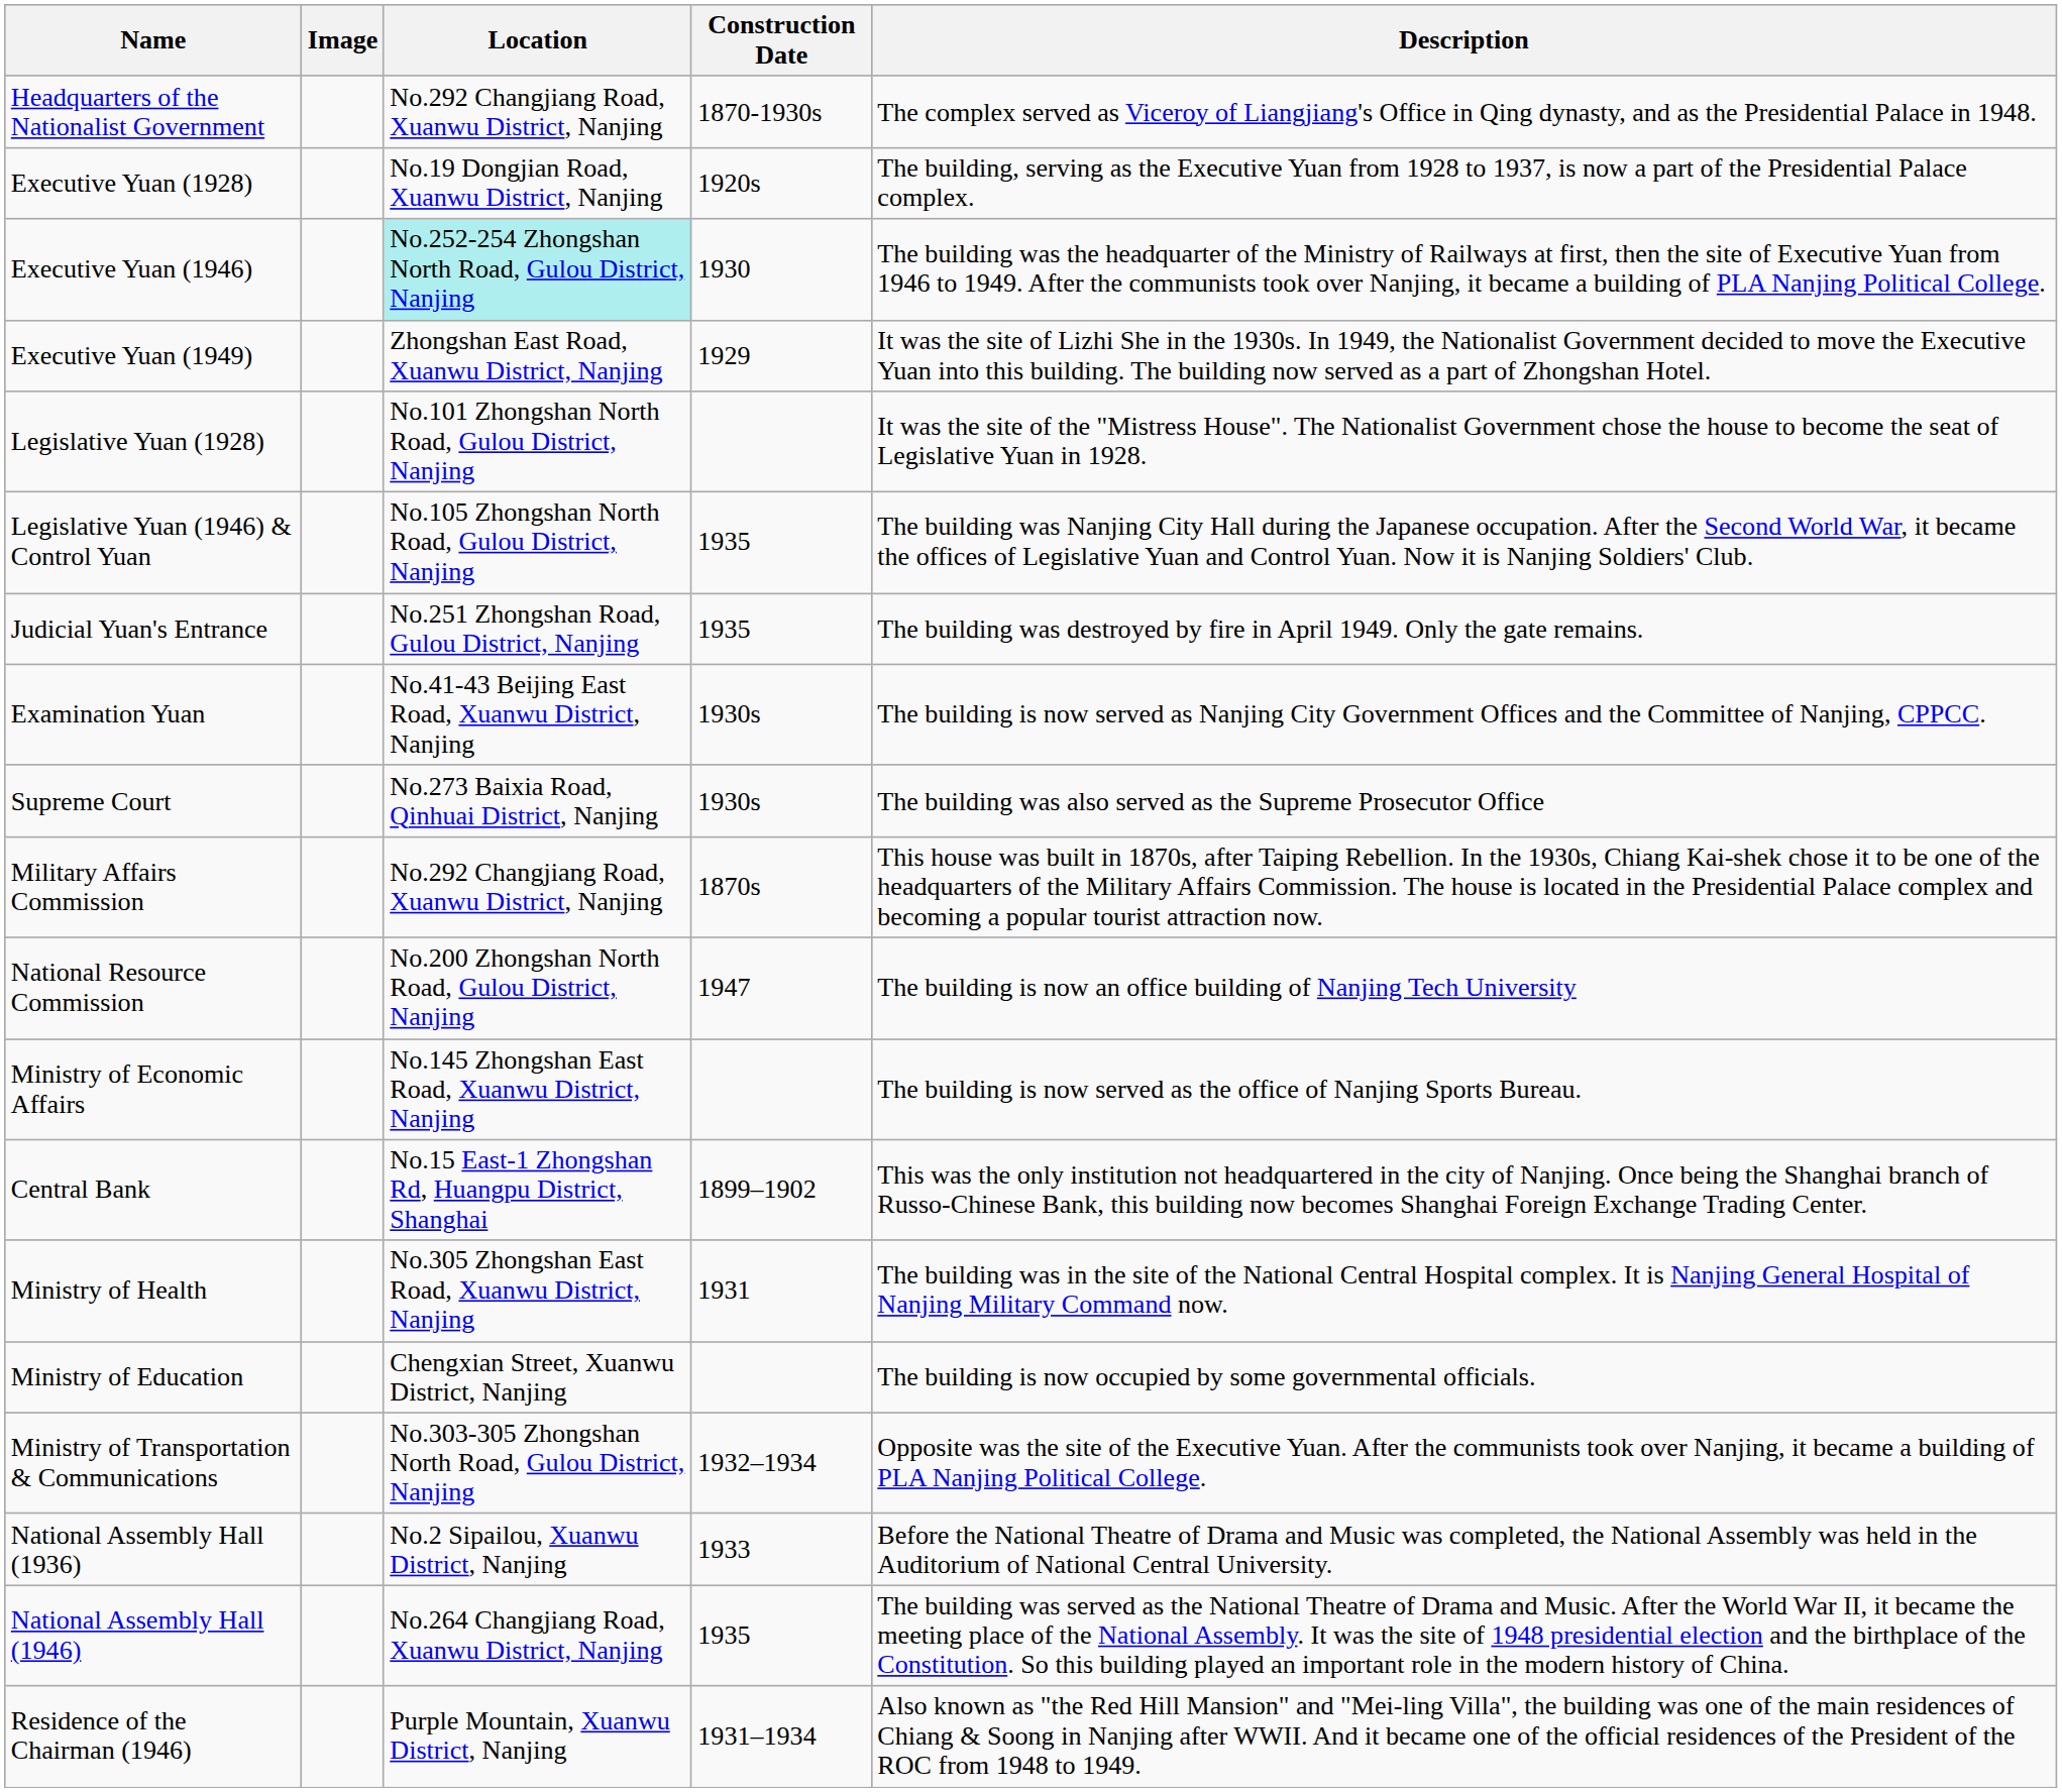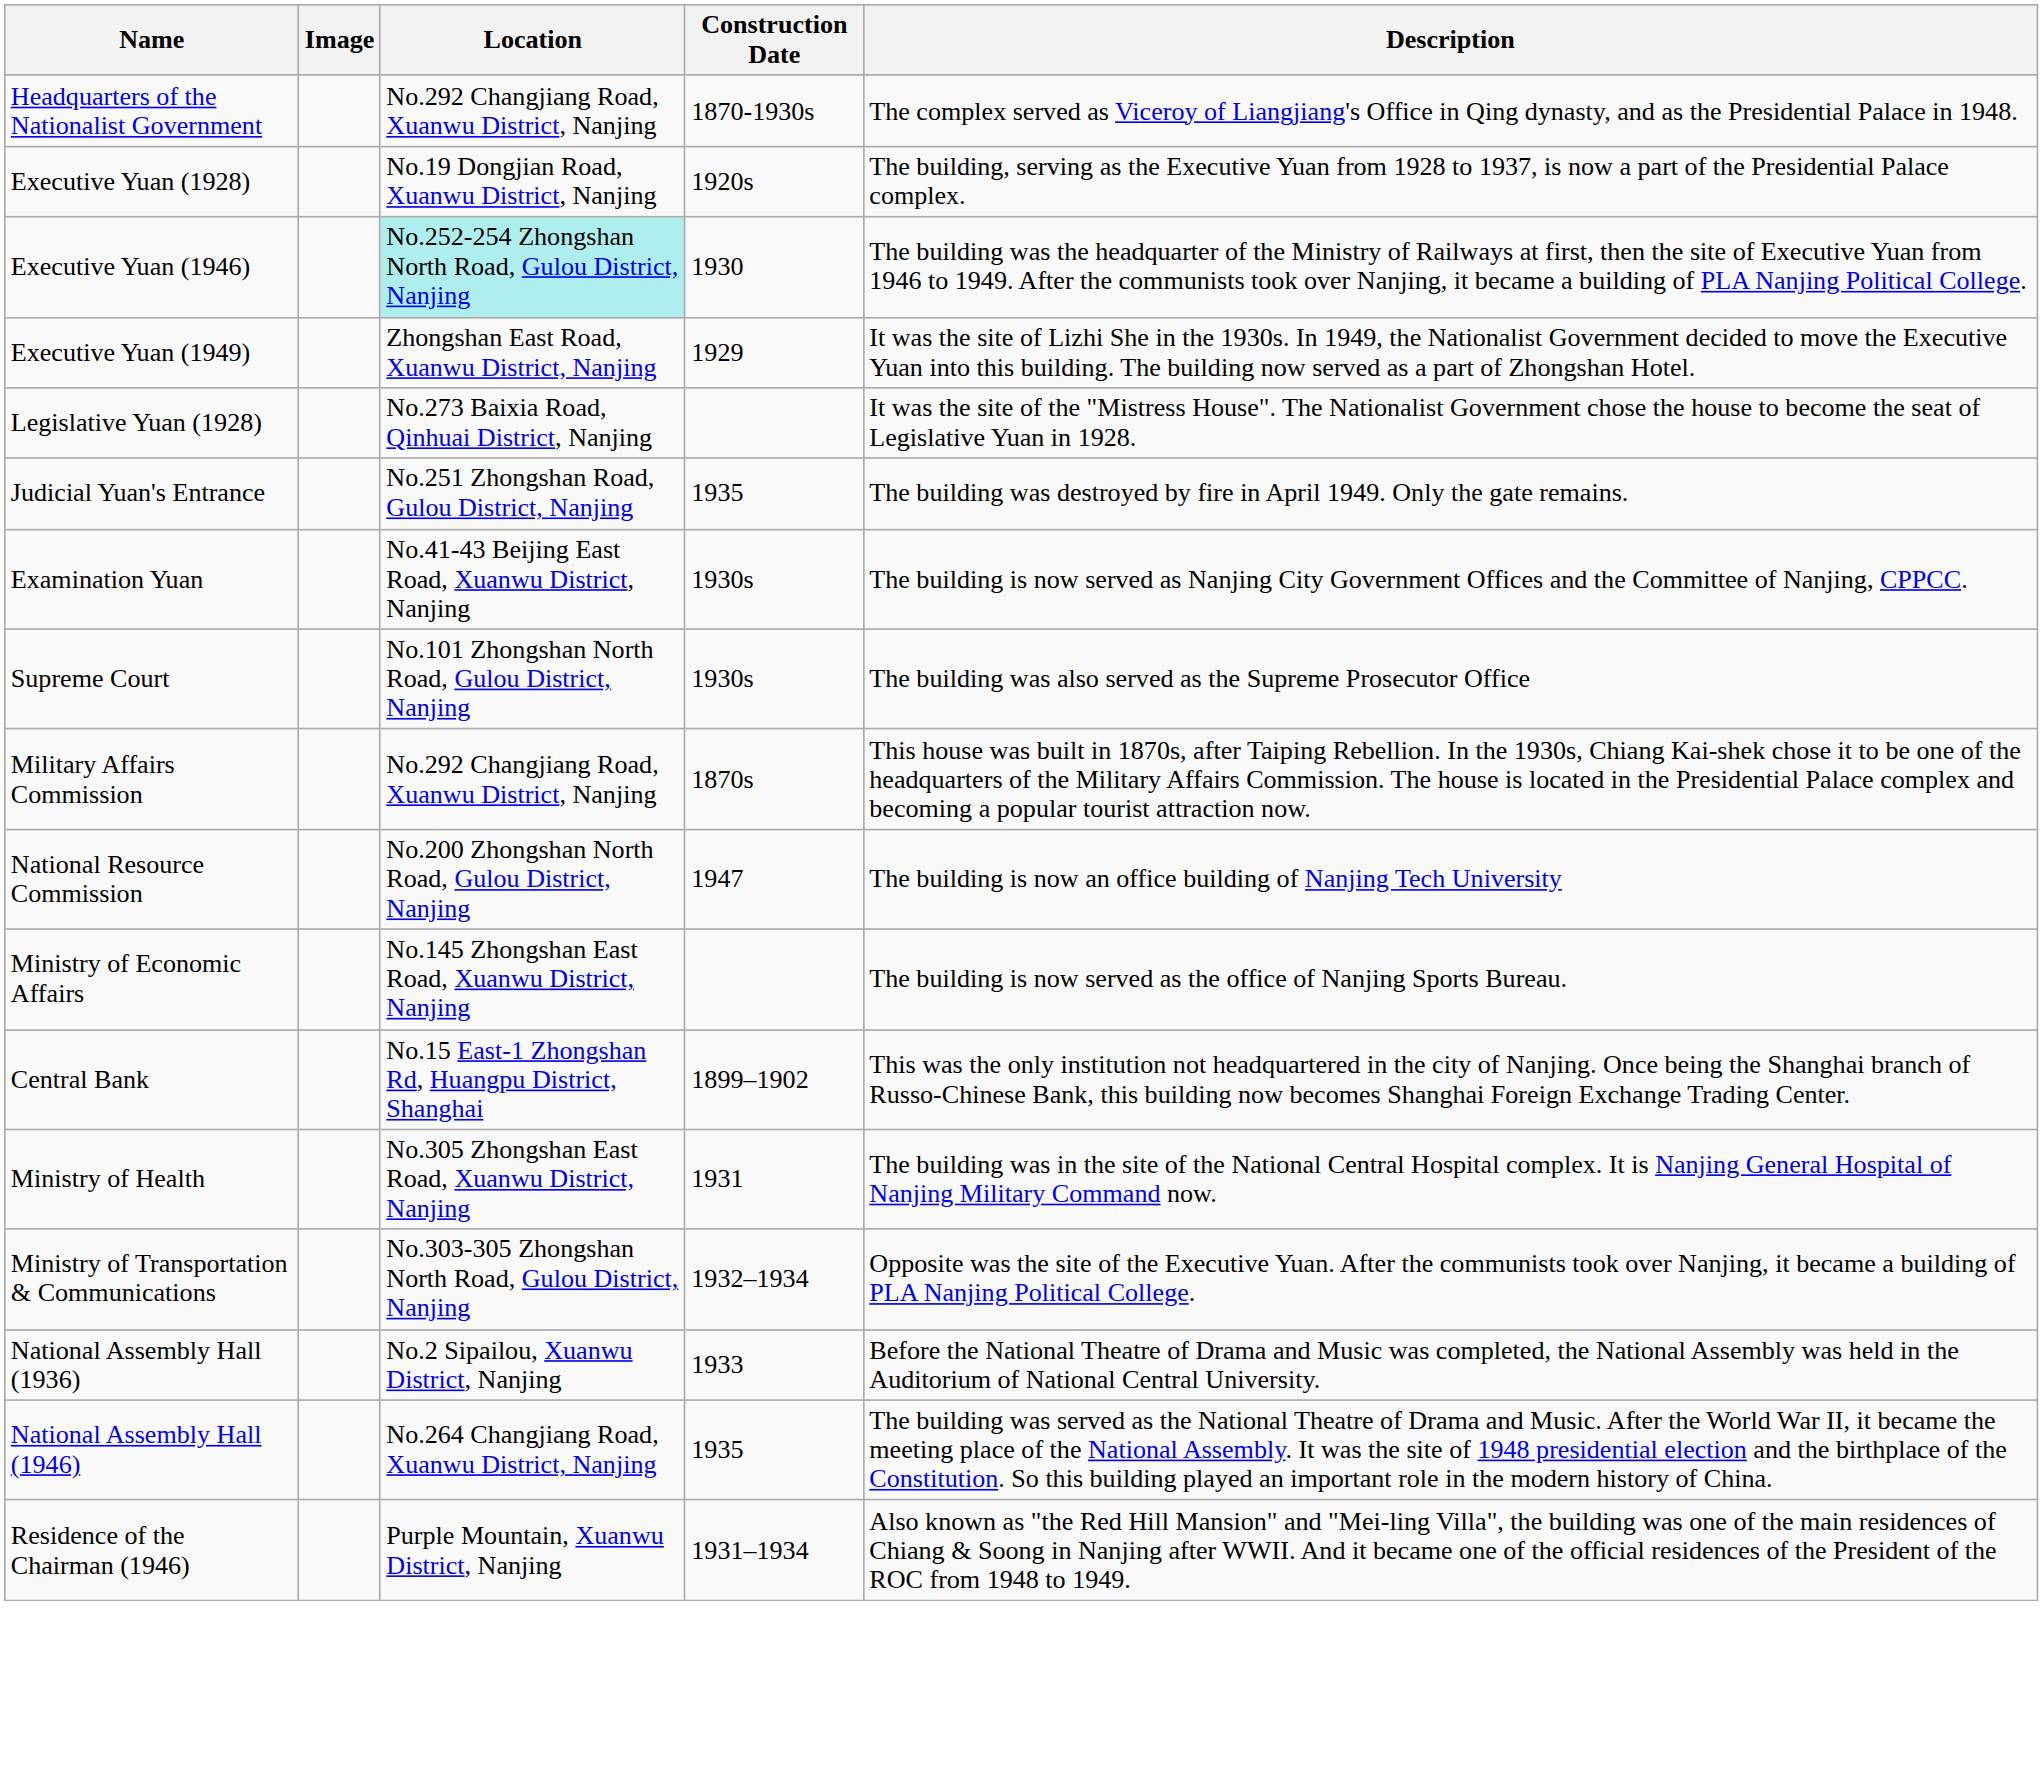Legislative Yuan (1928) | Location: No.101 Zhongshan North Road, Gulou District, Nanjing -> No.273 Baixia Road, Qinhuai District, Nanjing
- row: Legislative Yuan (1946) & Control Yuan | No.105 Zhongshan North Road, Gulou District, Nanjing | 1935 | The building was Nanjing City Hall during the Japanese occupation. After the Second World War, it became the offices of Legislative Yuan and Control Yuan. Now it is Nanjing Soldiers' Club.
Supreme Court | Location: No.273 Baixia Road, Qinhuai District, Nanjing -> No.101 Zhongshan North Road, Gulou District, Nanjing
- row: Ministry of Education | Chengxian Street, Xuanwu District, Nanjing | The building is now occupied by some governmental officials.
